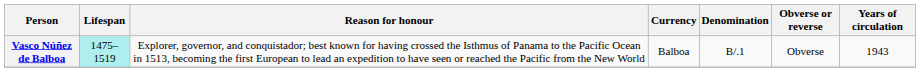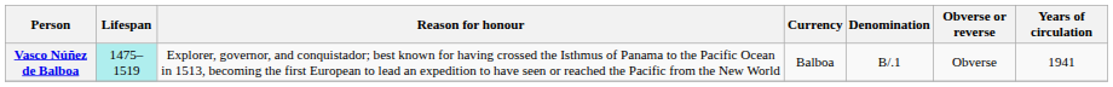Vasco Núñez de Balboa | Years of circulation: 1943 -> 1941
